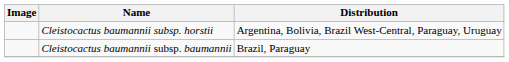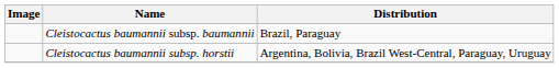rows swapped: Cleistocactus baumannii subsp. baumannii <-> Cleistocactus baumannii subsp. horstii
